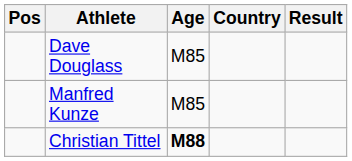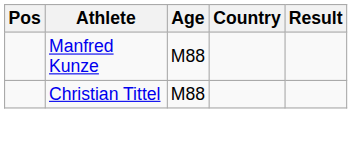- row: Dave Douglass | M85
Manfred Kunze | Age: M85 -> M88
Christian Tittel | Age: bold -> normal
